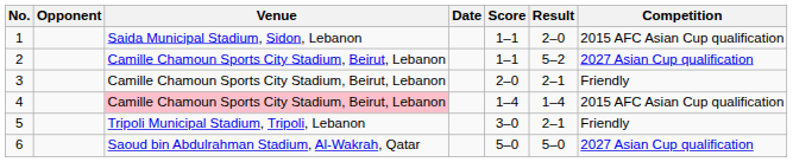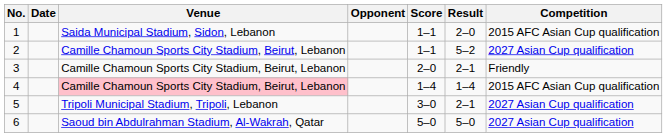columns swapped: Date <-> Opponent
5 | Competition: Friendly -> 2027 Asian Cup qualification
